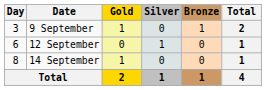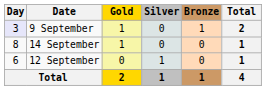9 September | Day: no background -> lavender background
rows swapped: 12 September <-> 14 September
